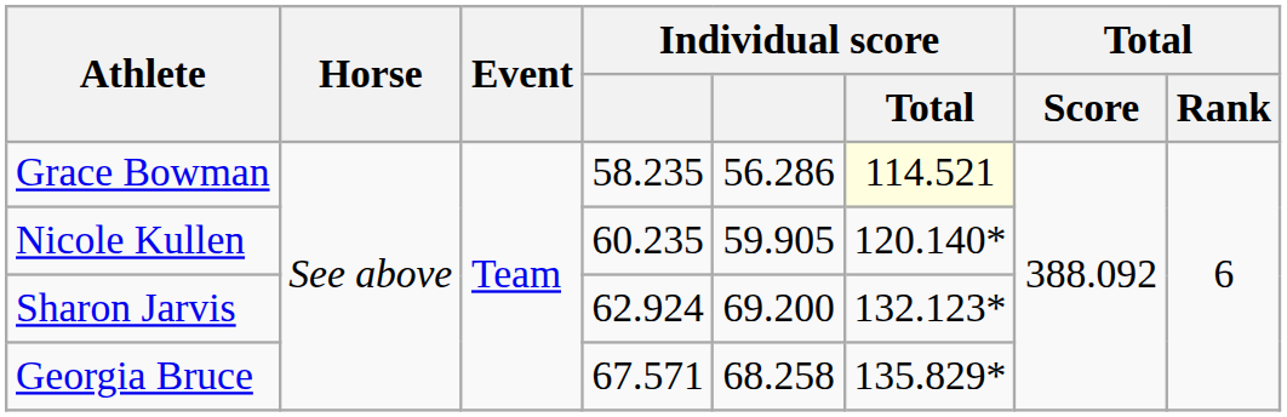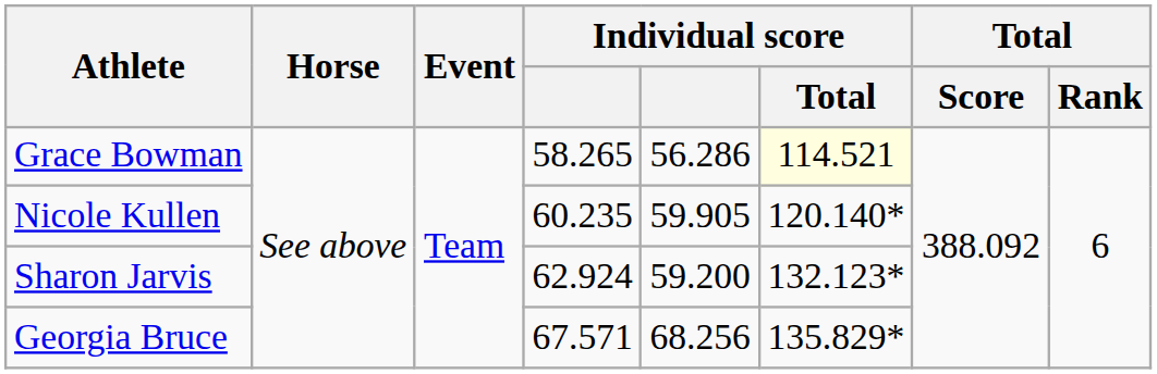Grace Bowman | column 4: 58.235 -> 58.265
Sharon Jarvis | column 5: 69.200 -> 59.200
Georgia Bruce | column 5: 68.258 -> 68.256
